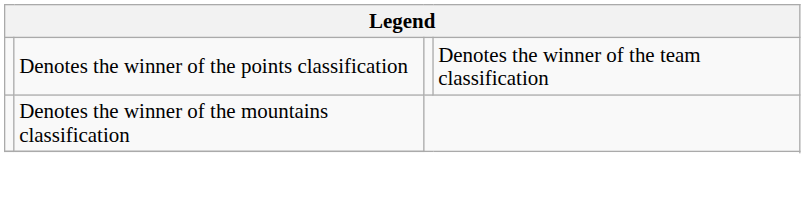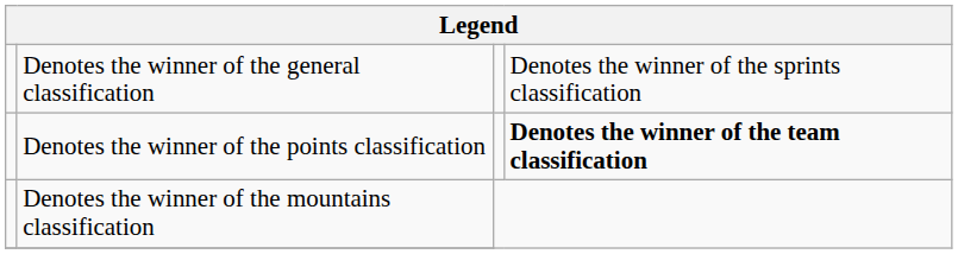+ row: Denotes the winner of the general classification | Denotes the winner of the sprints classification
Denotes the winner of the points classification | column 4: normal -> bold
